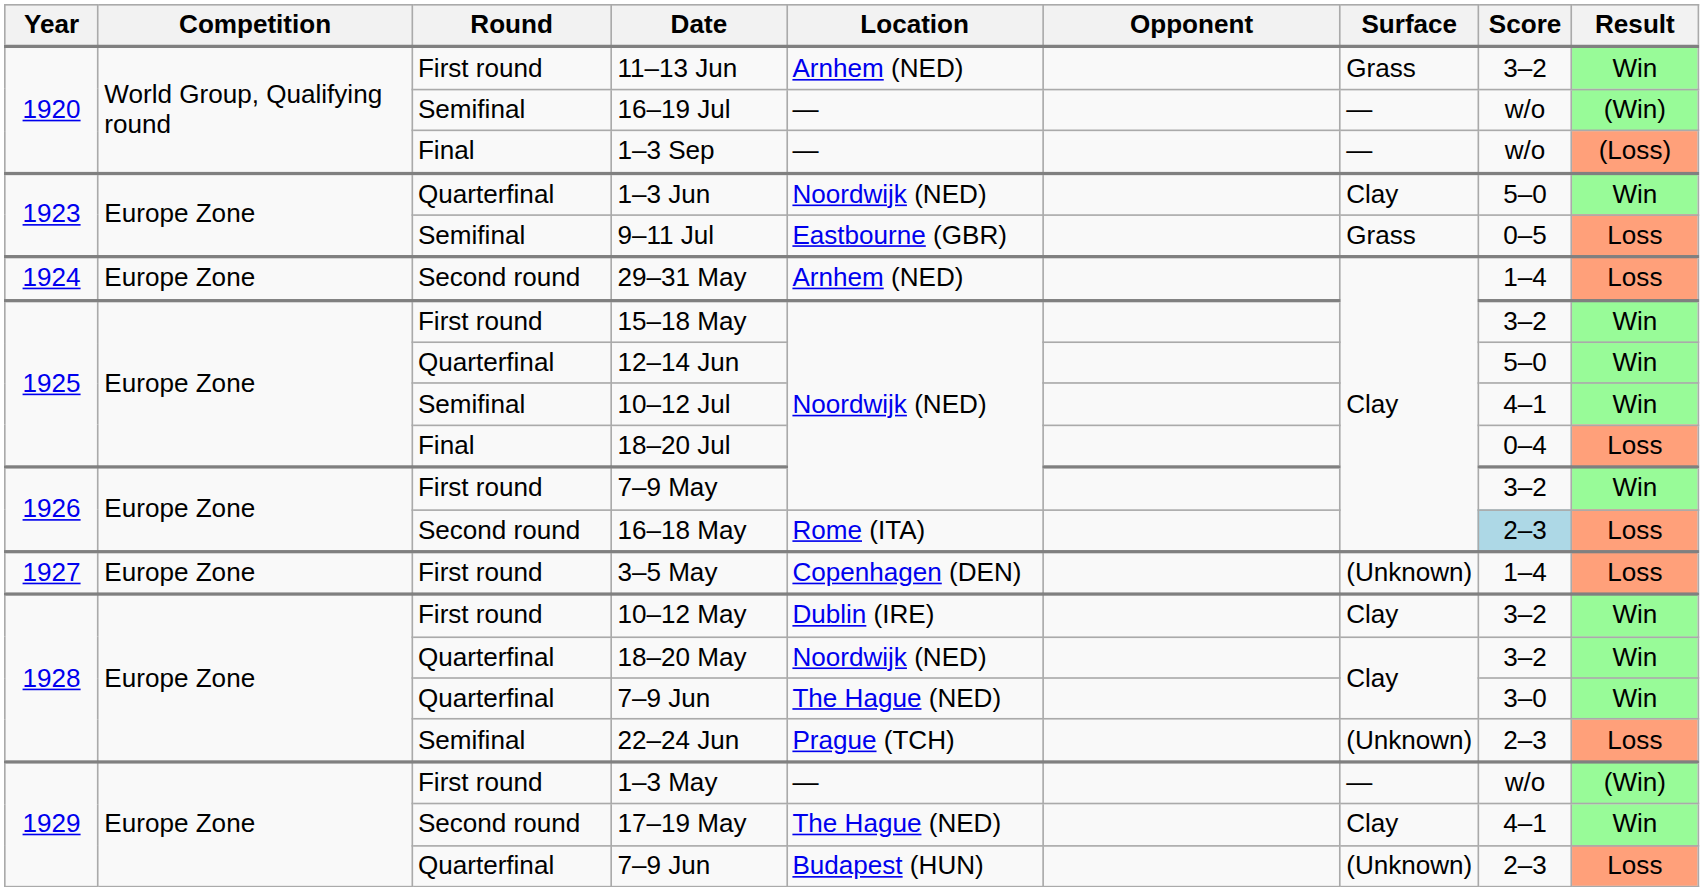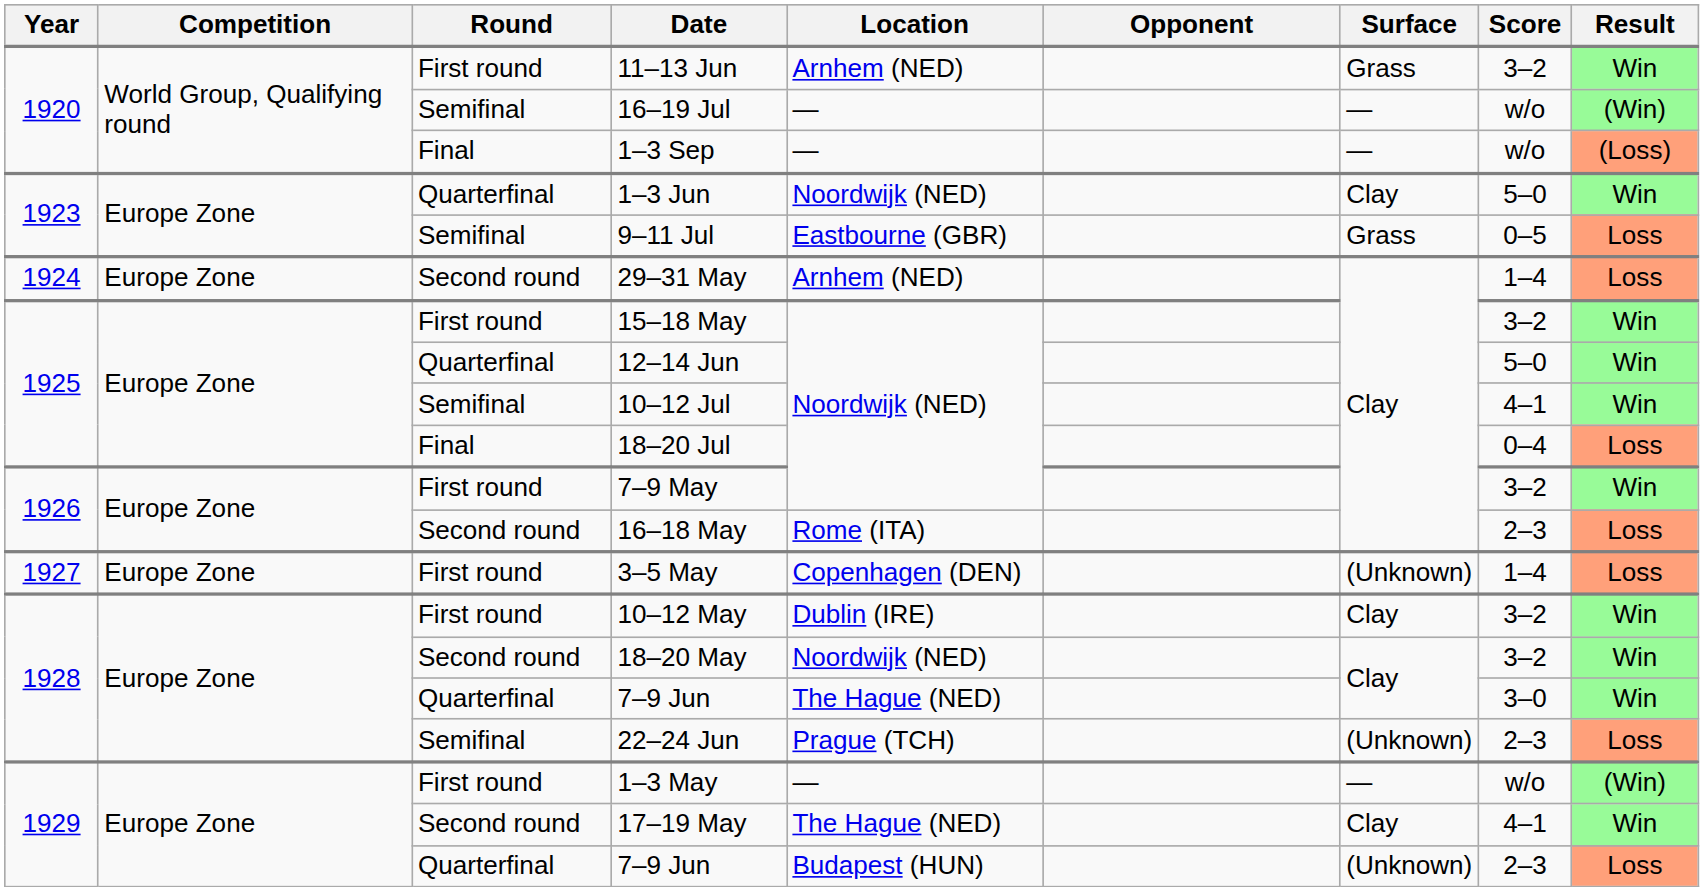16–18 May | Score: lightblue background -> no background
18–20 May | Round: Quarterfinal -> Second round
